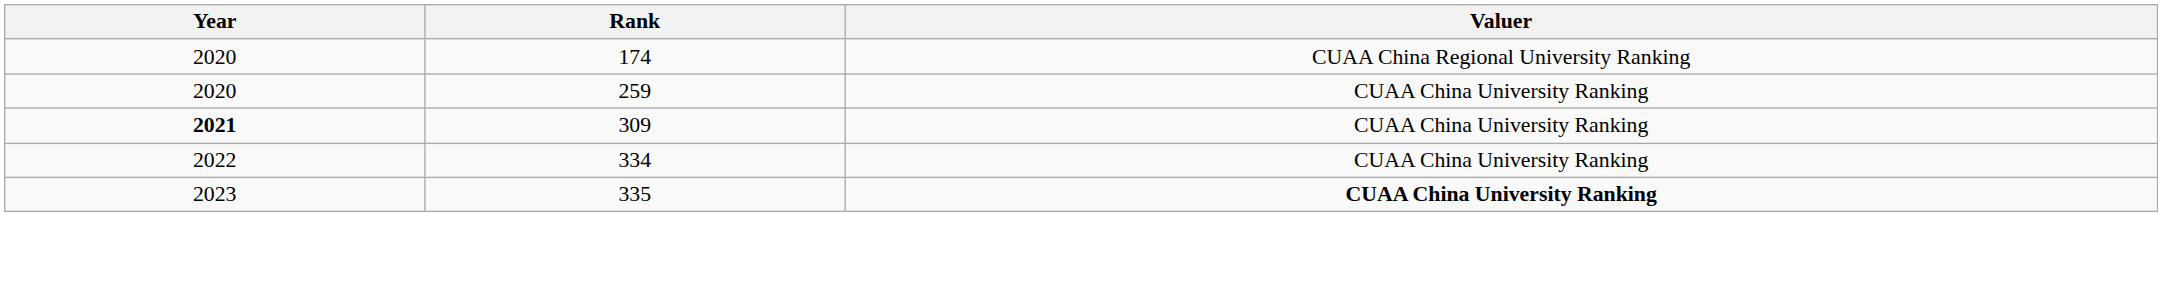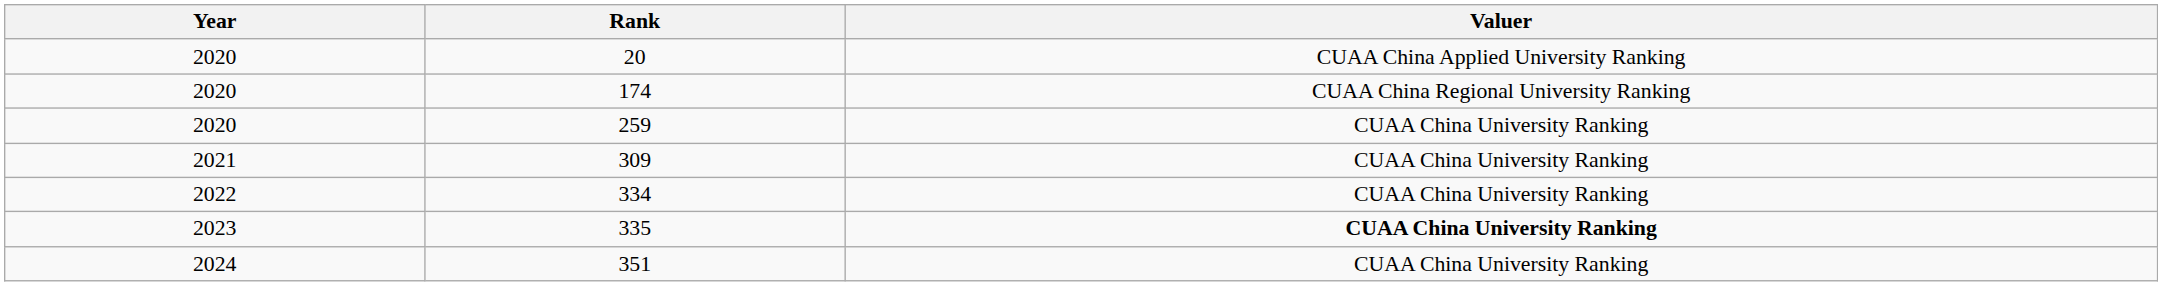+ row: 2020 | 20 | CUAA China Applied University Ranking
309 | Year: bold -> normal
+ row: 2024 | 351 | CUAA China University Ranking
